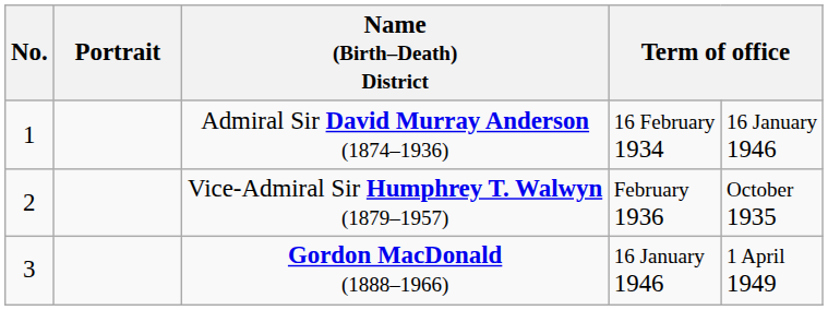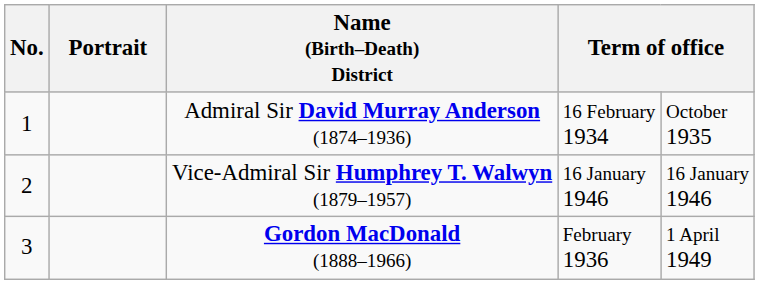Admiral Sir David Murray Anderson (1874–1936) | column 5: 16 January 1946 -> October 1935
Vice-Admiral Sir Humphrey T. Walwyn (1879–1957) | column 4: February 1936 -> 16 January 1946
Vice-Admiral Sir Humphrey T. Walwyn (1879–1957) | column 5: October 1935 -> 16 January 1946
Gordon MacDonald (1888–1966) | column 4: 16 January 1946 -> February 1936
